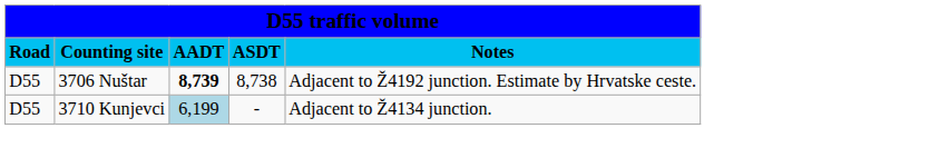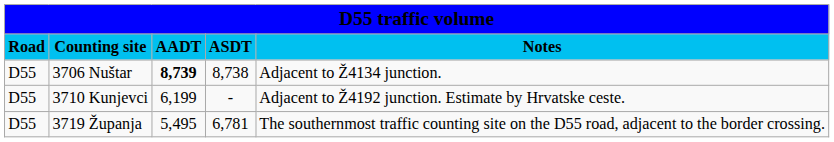3706 Nuštar | column 5: Adjacent to Ž4192 junction. Estimate by Hrvatske ceste. -> Adjacent to Ž4134 junction.
3710 Kunjevci | column 3: lightblue background -> no background
3710 Kunjevci | column 5: Adjacent to Ž4134 junction. -> Adjacent to Ž4192 junction. Estimate by Hrvatske ceste.
+ row: D55 | 3719 Županja | 5,495 | 6,781 | The southernmost traffic counting site on the D55 road, adjacent to the border crossing.
